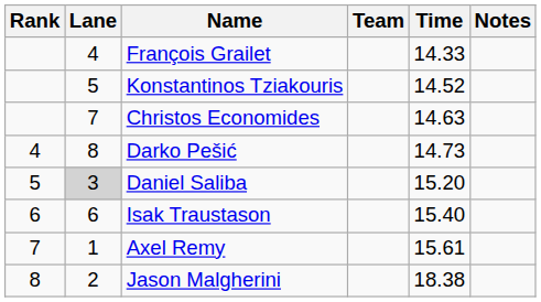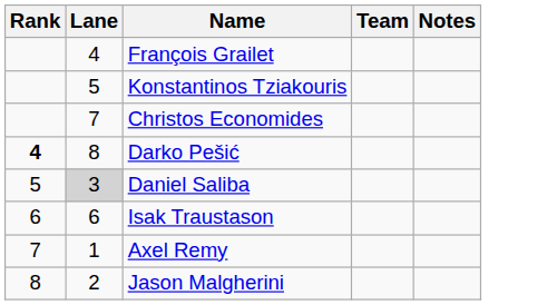- column: Time | 14.33 | 14.52 | 14.63 | 14.73 | 15.20 | 15.40 | 15.61 | 18.38
Darko Pešić | Rank: normal -> bold
